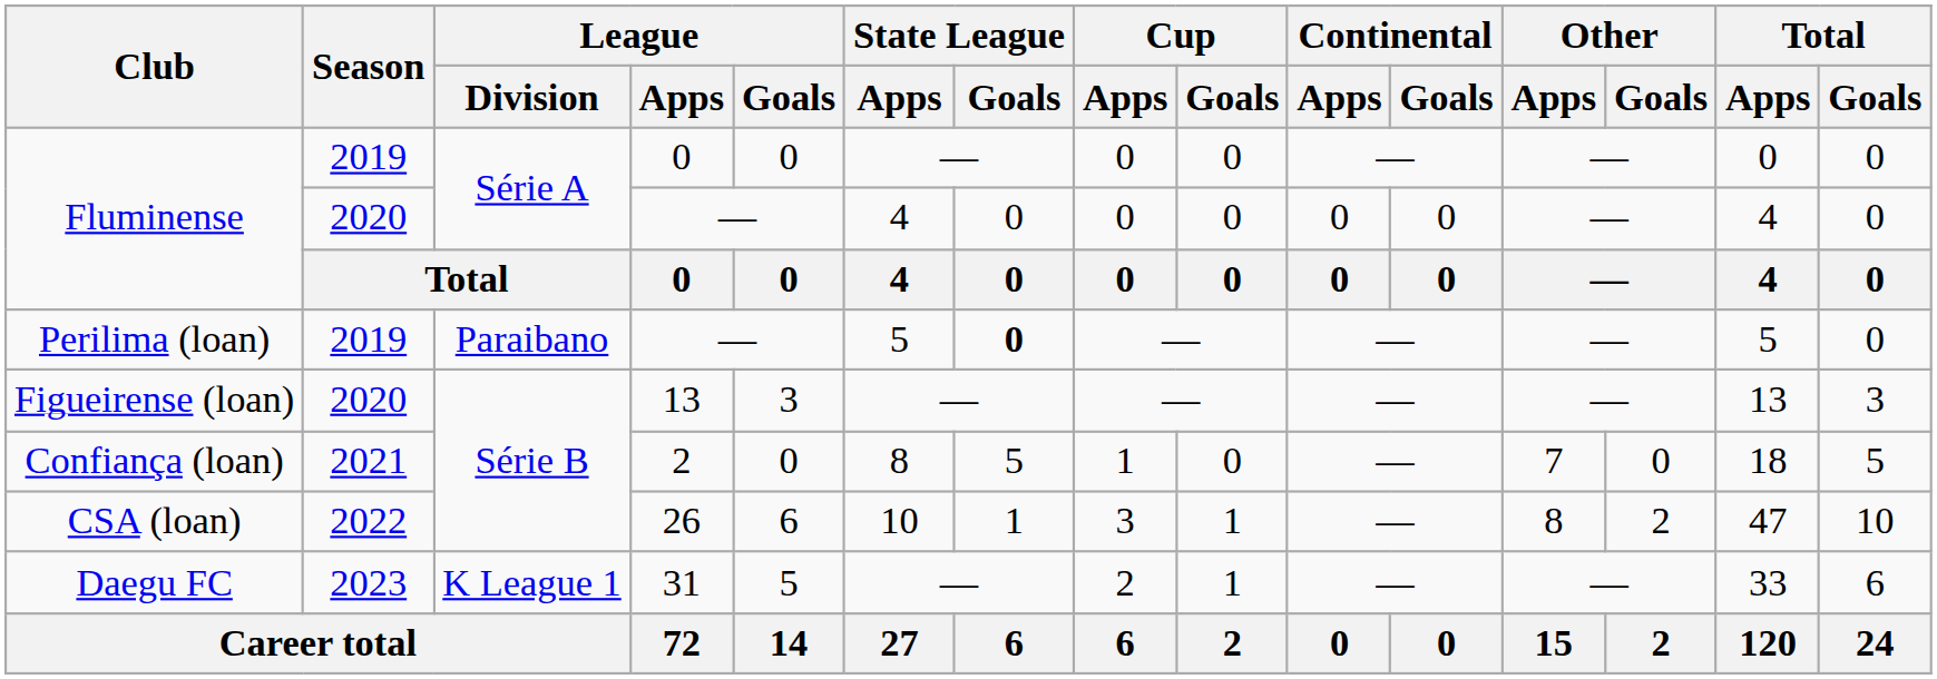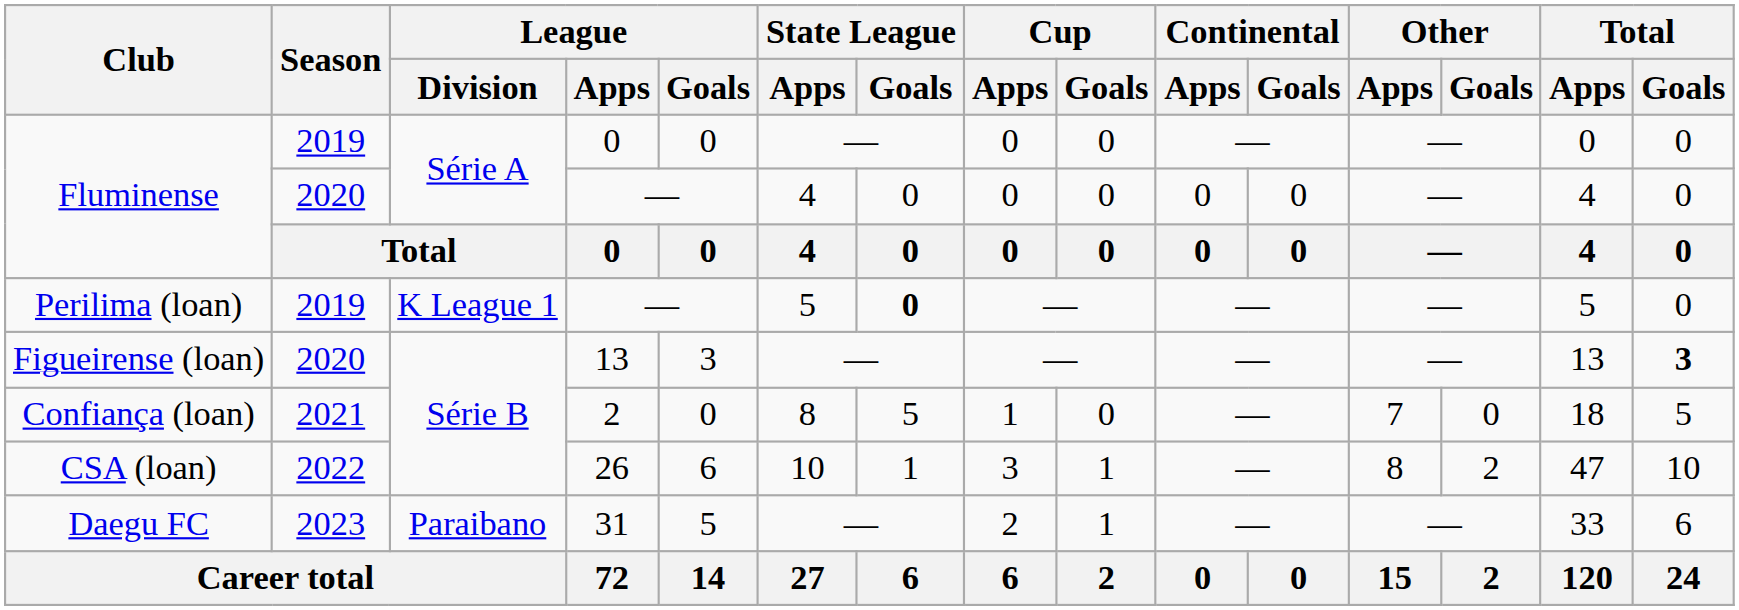Perilima (loan) | League / Division: Paraibano -> K League 1
Figueirense (loan) | Total / Goals: normal -> bold
Daegu FC | League / Division: K League 1 -> Paraibano
